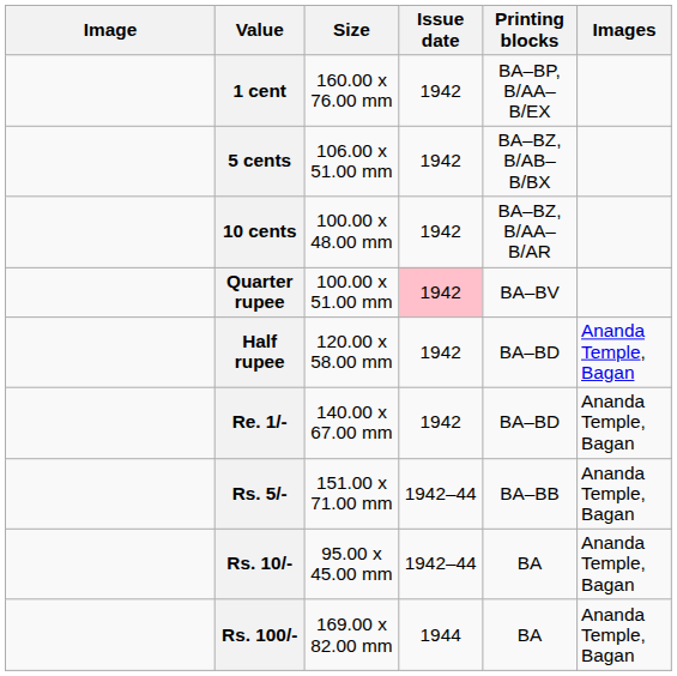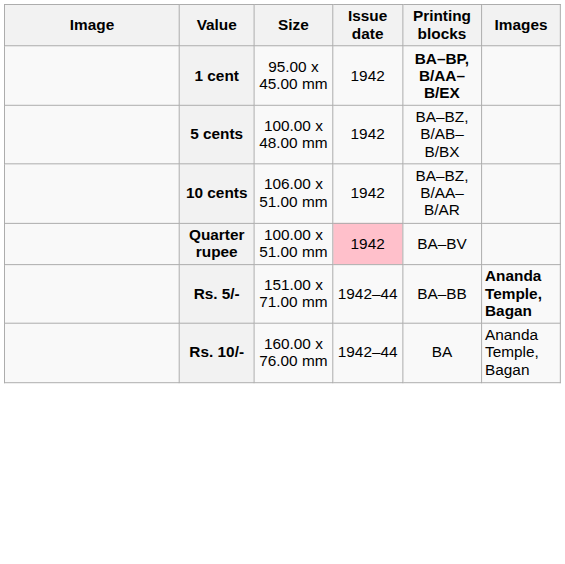1 cent | Size: 160.00 x 76.00 mm -> 95.00 x 45.00 mm
1 cent | Printing blocks: normal -> bold
5 cents | Size: 106.00 x 51.00 mm -> 100.00 x 48.00 mm
10 cents | Size: 100.00 x 48.00 mm -> 106.00 x 51.00 mm
- row: Half rupee | 120.00 x 58.00 mm | 1942 | BA–BD | Ananda Temple, Bagan
- row: Re. 1/- | 140.00 x 67.00 mm | 1942 | BA–BD | Ananda Temple, Bagan
Rs. 5/- | Images: normal -> bold
Rs. 10/- | Size: 95.00 x 45.00 mm -> 160.00 x 76.00 mm
- row: Rs. 100/- | 169.00 x 82.00 mm | 1944 | BA | Ananda Temple, Bagan
